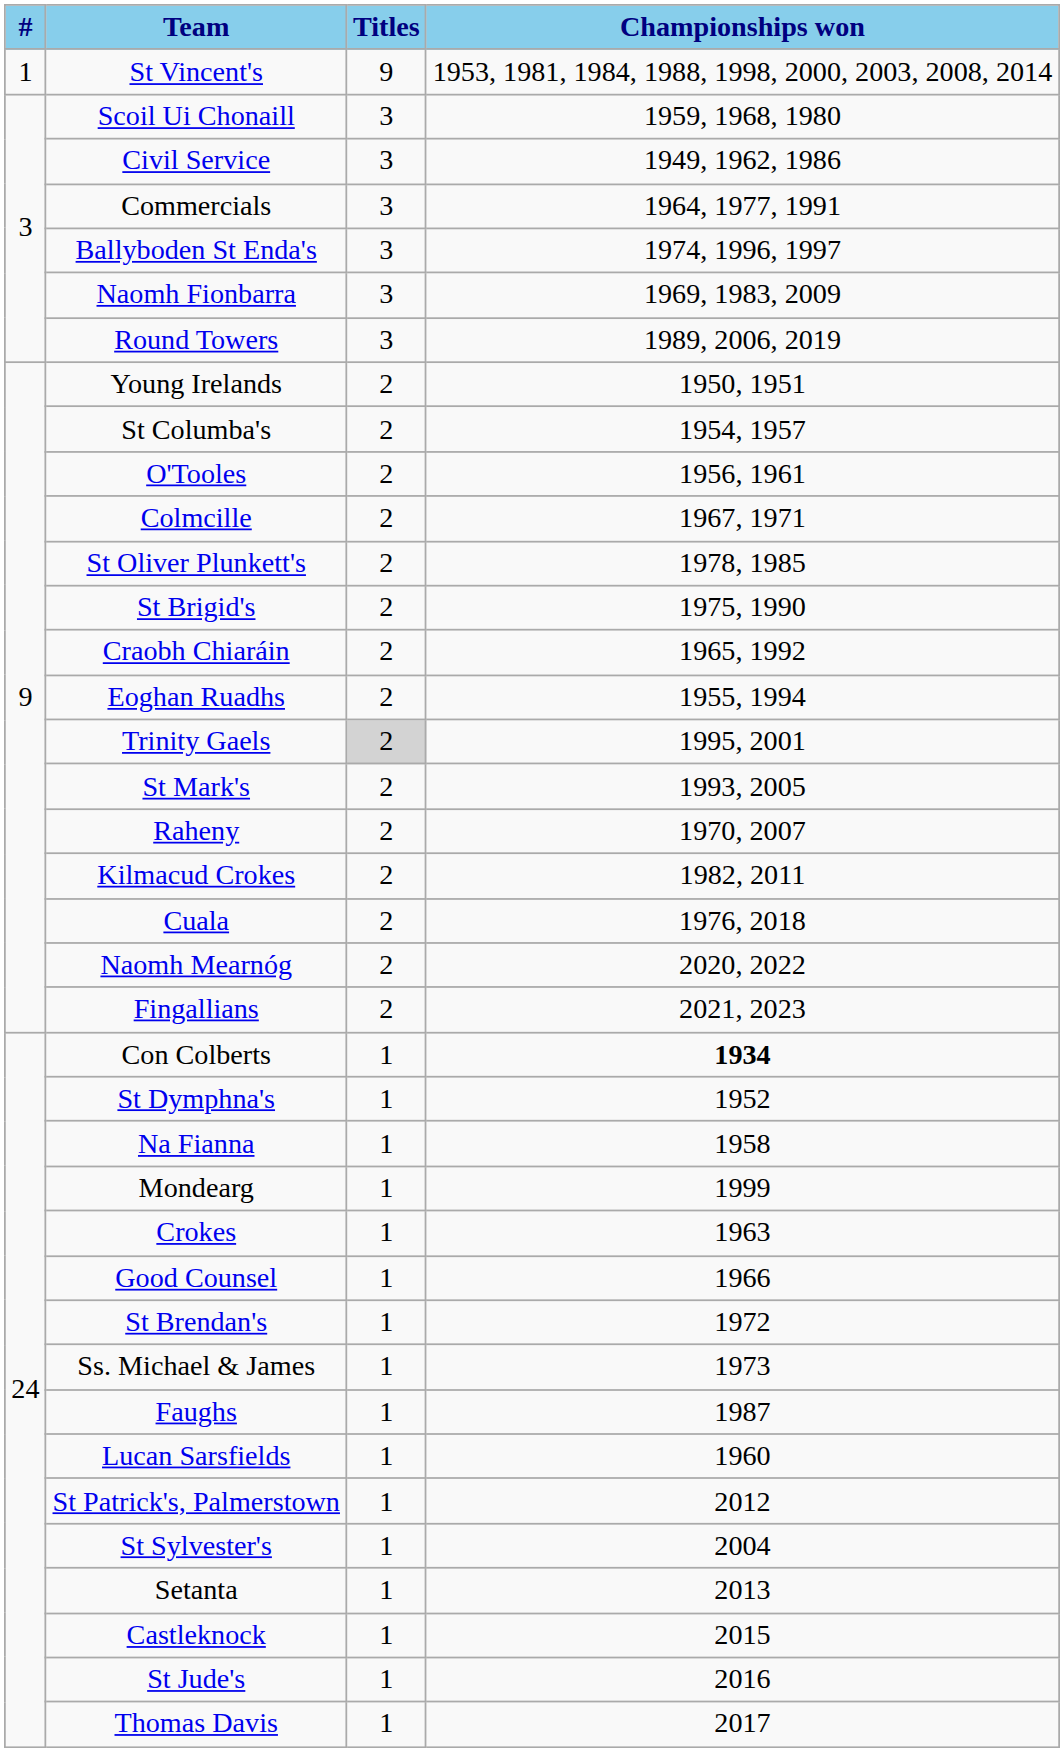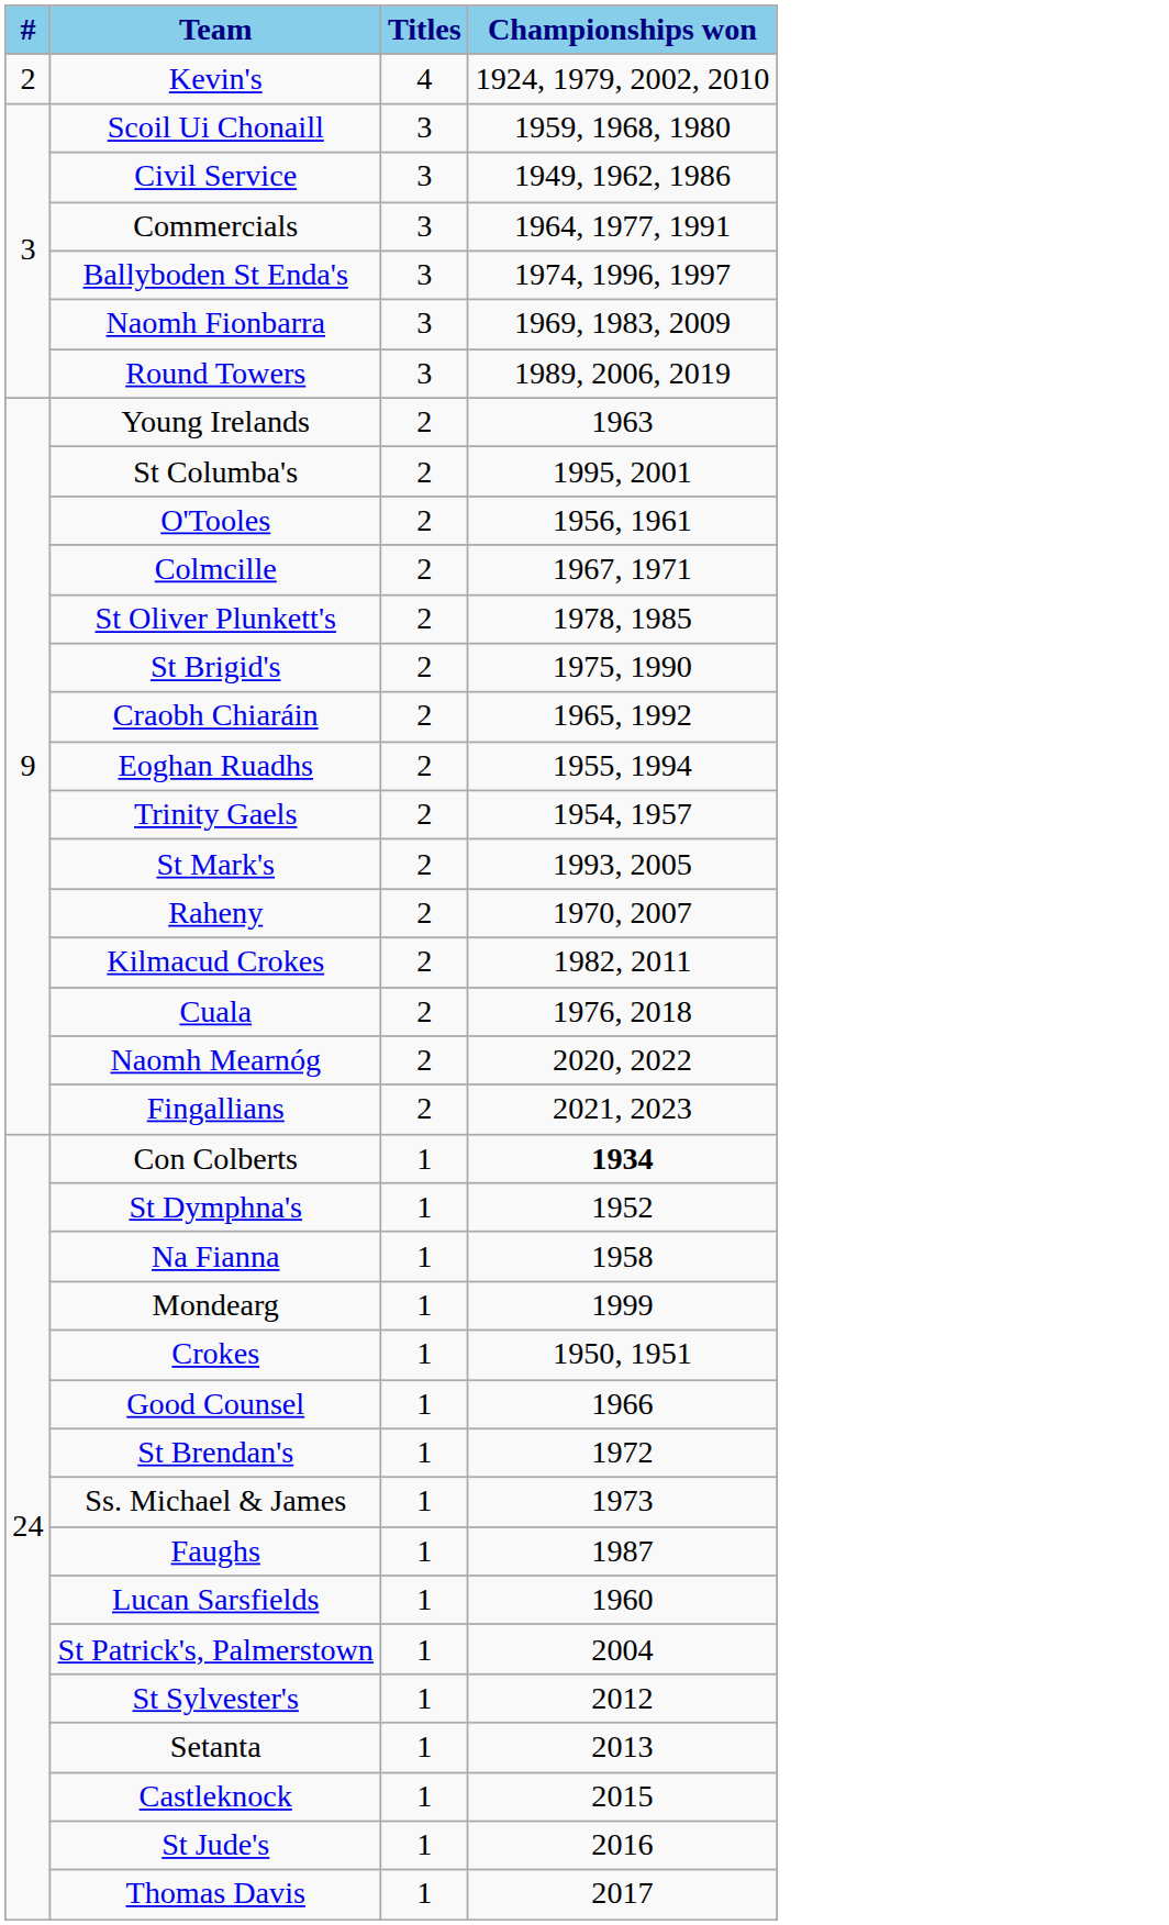- row: 1 | St Vincent's | 9 | 1953, 1981, 1984, 1988, 1998, 2000, 2003, 2008, 2014
+ row: 2 | Kevin's | 4 | 1924, 1979, 2002, 2010
Young Irelands | Championships won: 1950, 1951 -> 1963
St Columba's | Championships won: 1954, 1957 -> 1995, 2001
Trinity Gaels | Titles: lightgrey background -> no background
Trinity Gaels | Championships won: 1995, 2001 -> 1954, 1957
Crokes | Championships won: 1963 -> 1950, 1951
St Patrick's, Palmerstown | Championships won: 2012 -> 2004
St Sylvester's | Championships won: 2004 -> 2012
